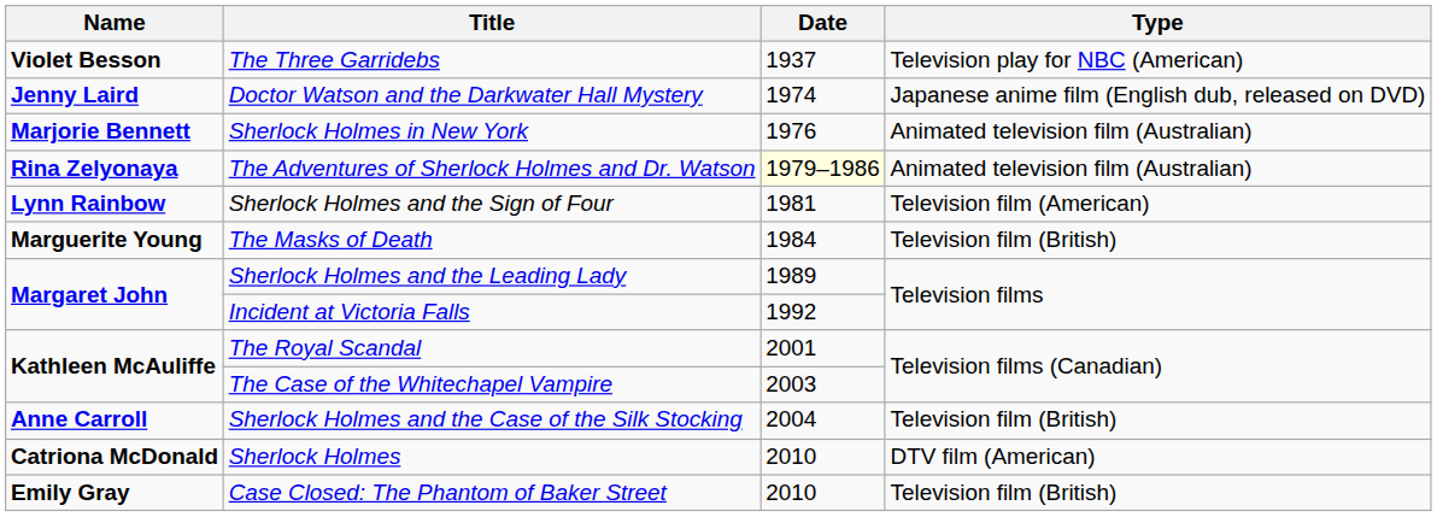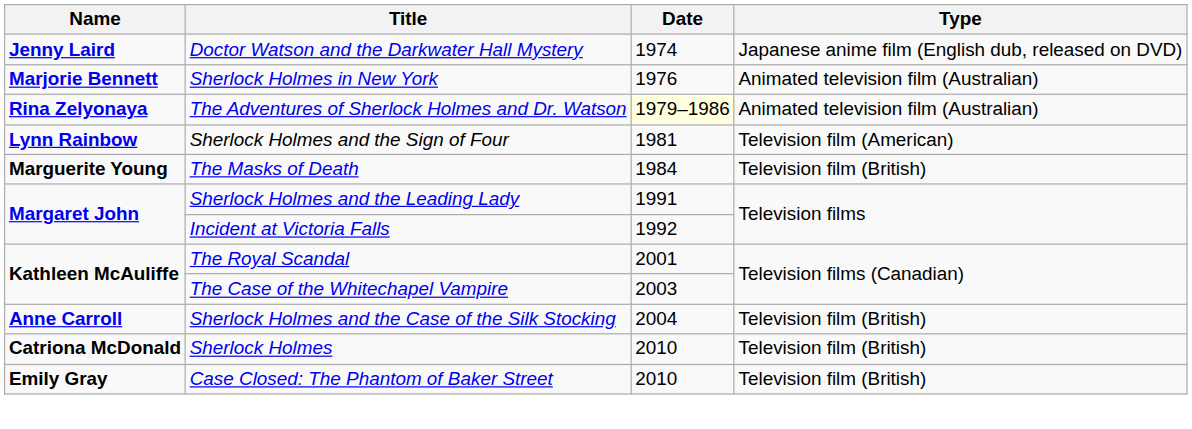- row: Violet Besson | The Three Garridebs | 1937 | Television play for NBC (American)
Sherlock Holmes and the Leading Lady | Date: 1989 -> 1991
Sherlock Holmes | Type: DTV film (American) -> Television film (British)
